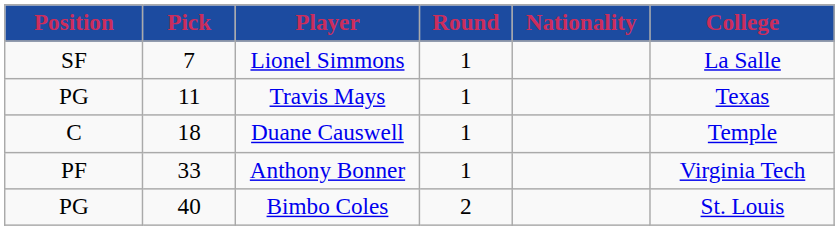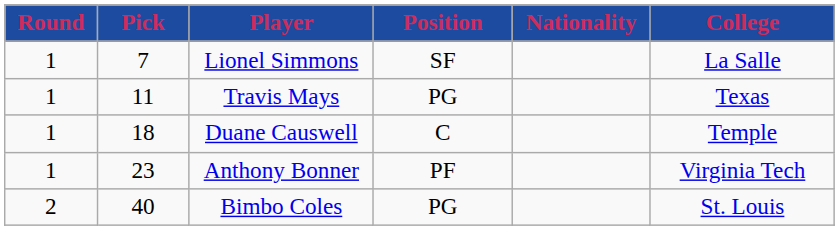columns swapped: Round <-> Position
Anthony Bonner | Pick: 33 -> 23
